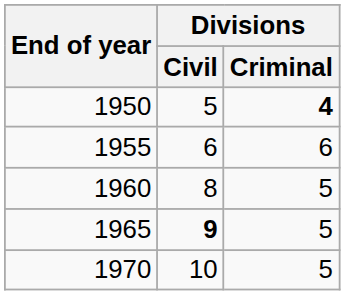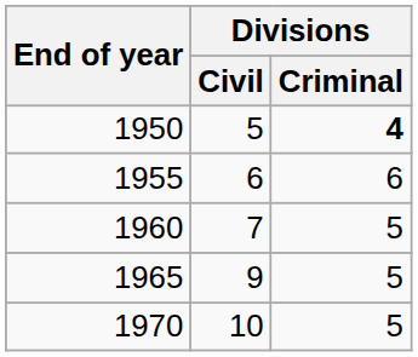1960 | Divisions / Civil: 8 -> 7
1965 | Divisions / Civil: bold -> normal
